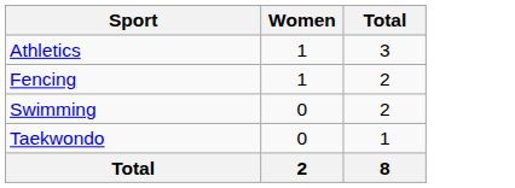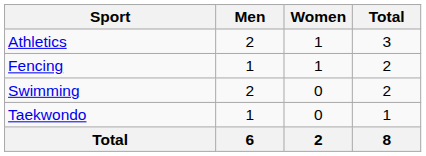+ column: Men | 2 | 1 | 2 | 1 | 6
